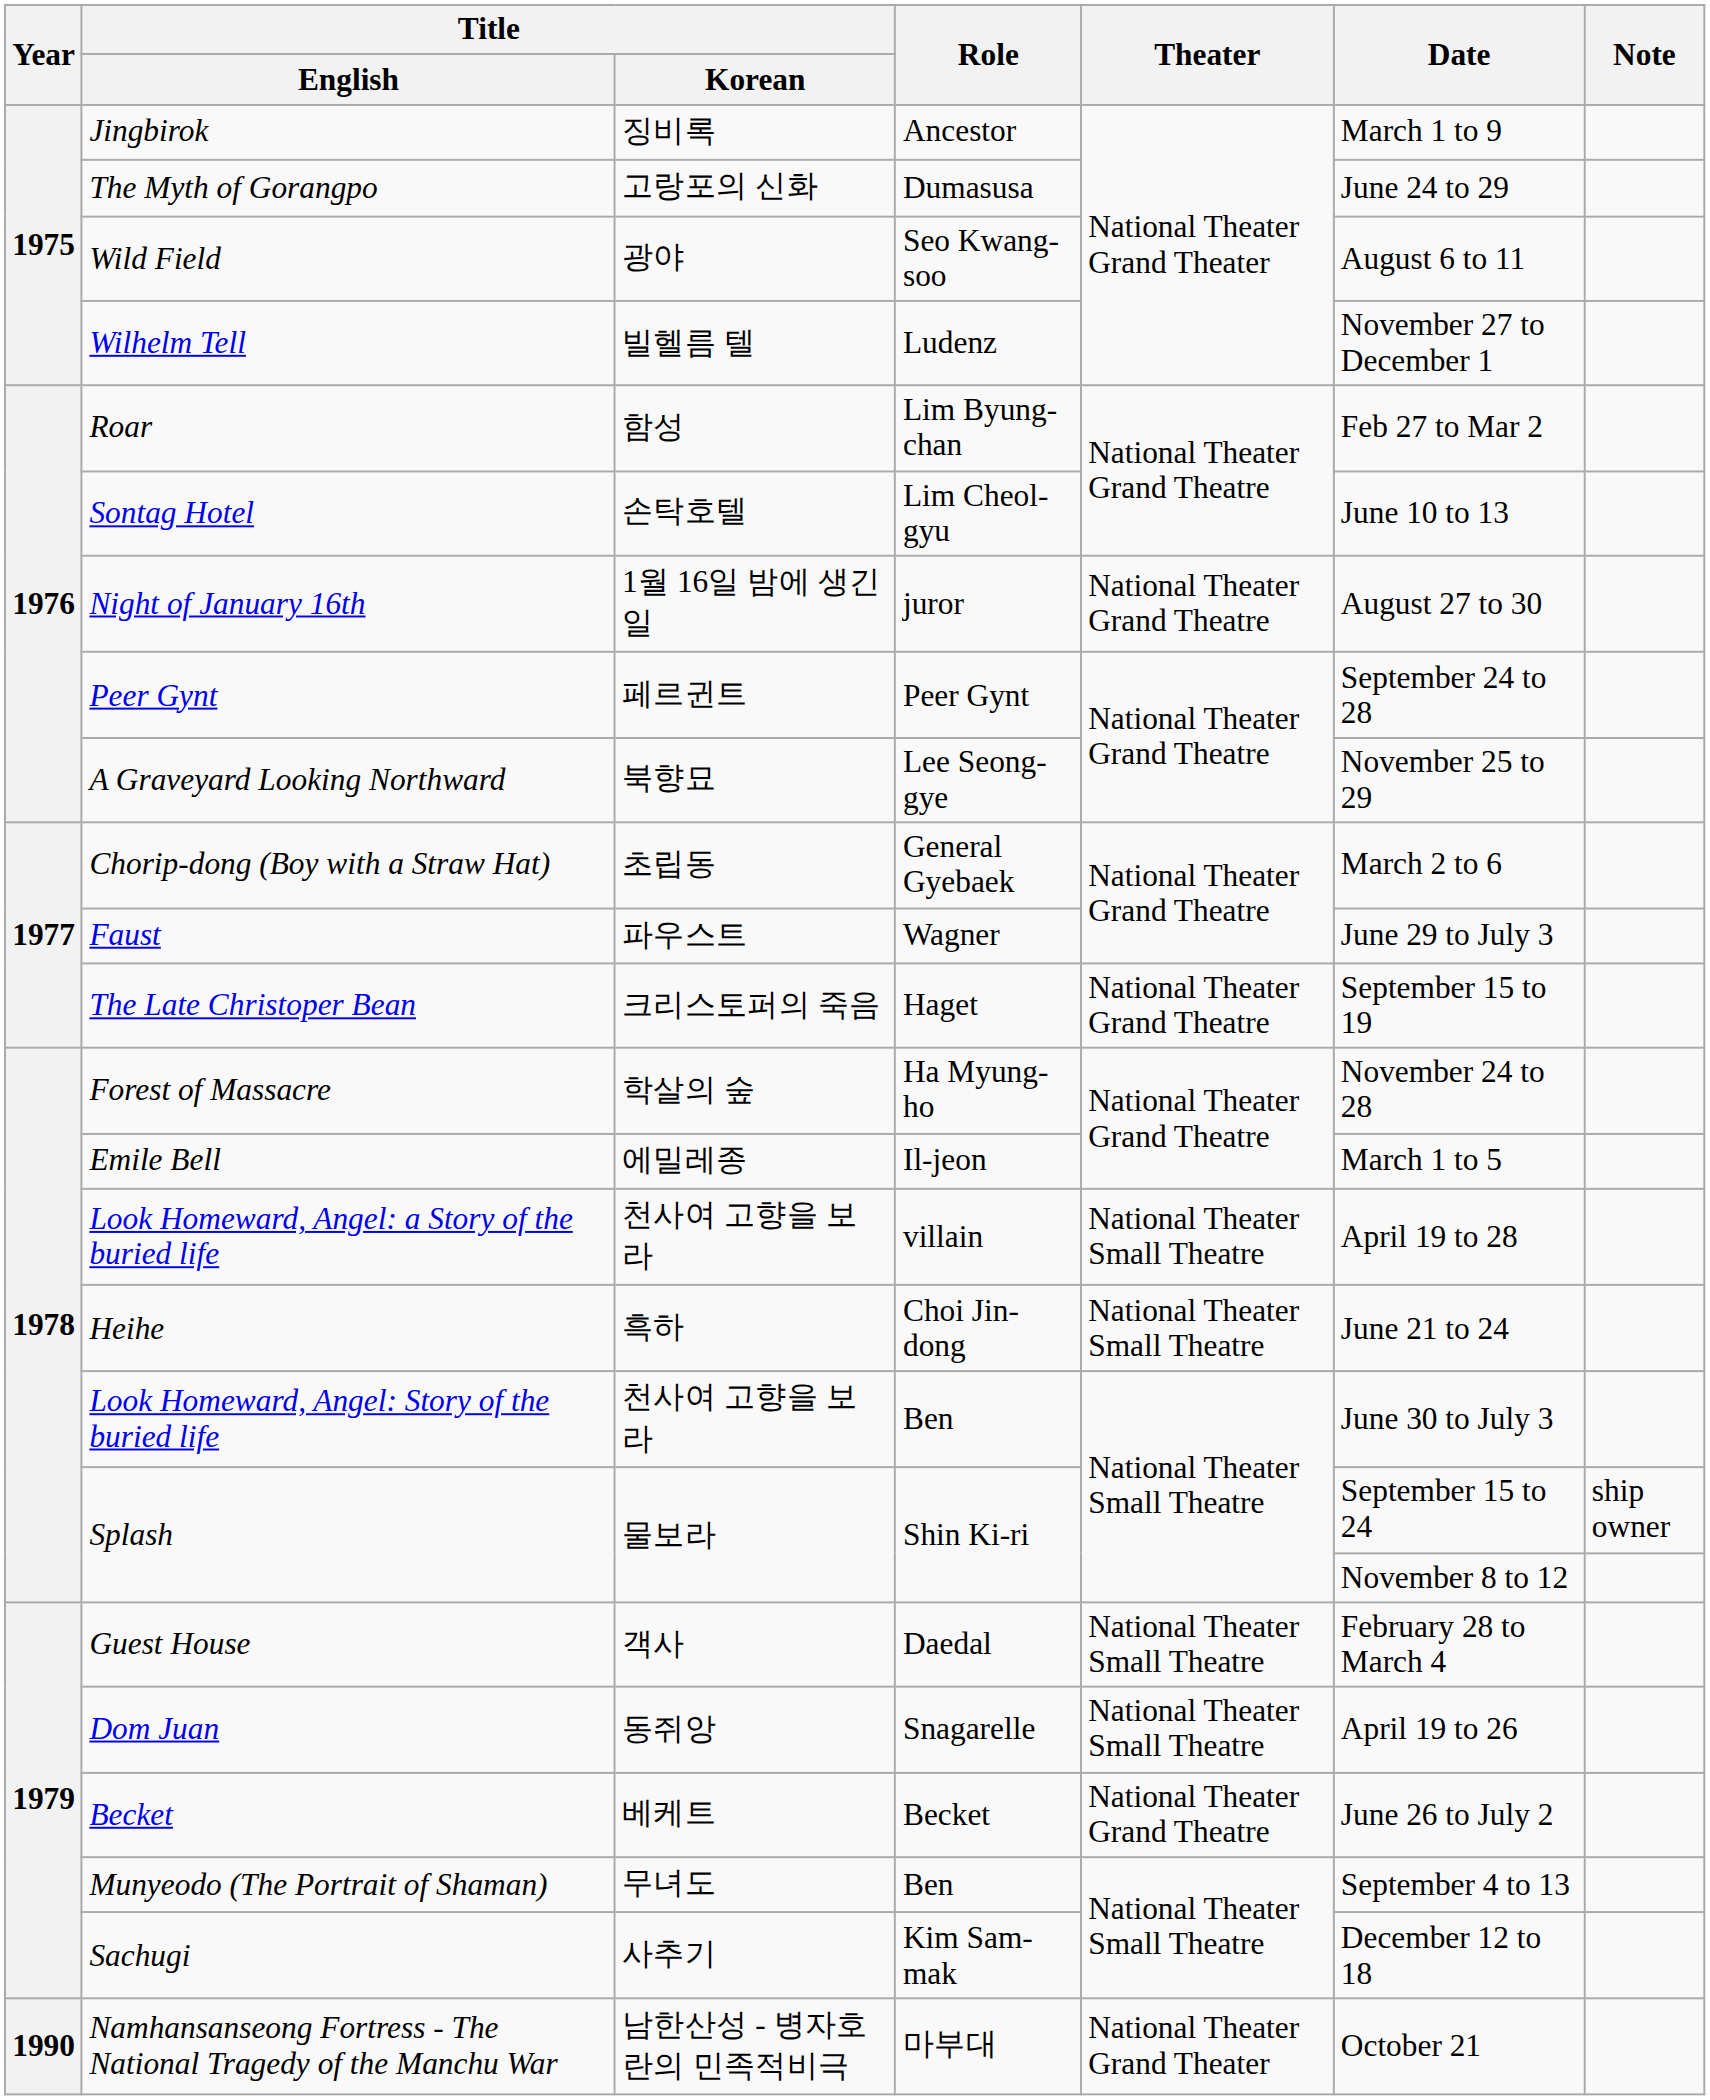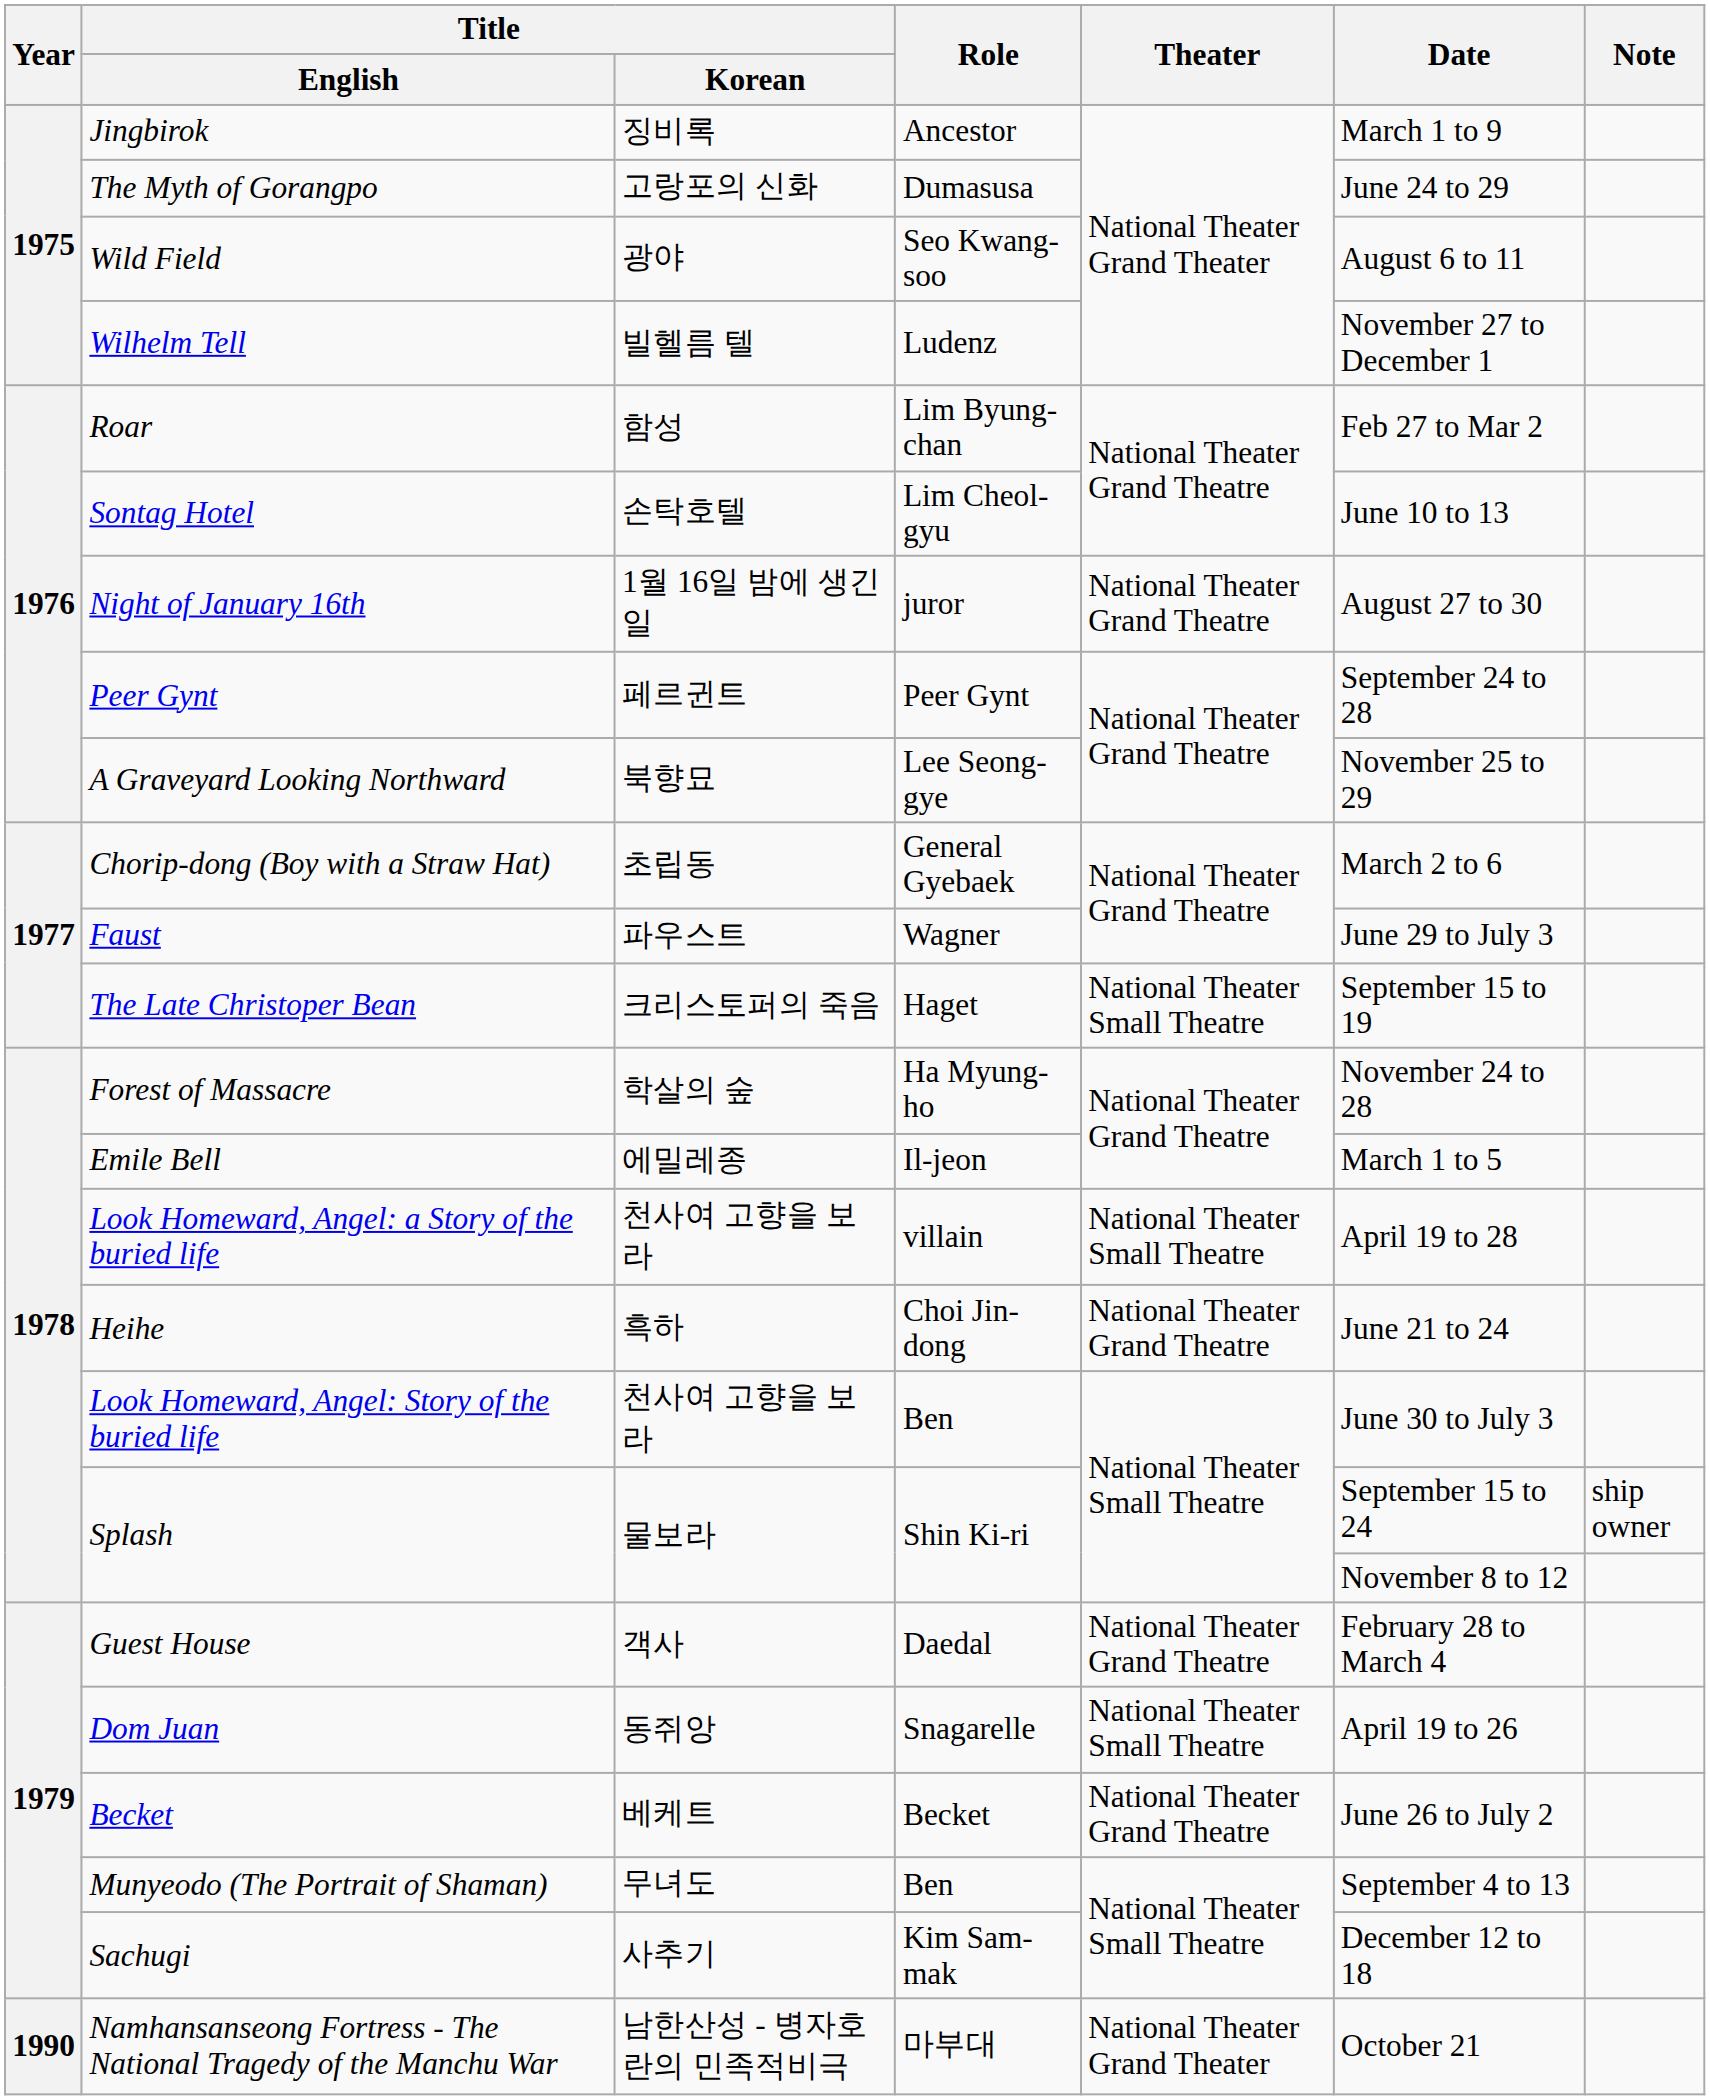The Late Christoper Bean | Theater: National Theater Grand Theatre -> National Theater Small Theatre
Heihe | Theater: National Theater Small Theatre -> National Theater Grand Theatre
Guest House | Theater: National Theater Small Theatre -> National Theater Grand Theatre
